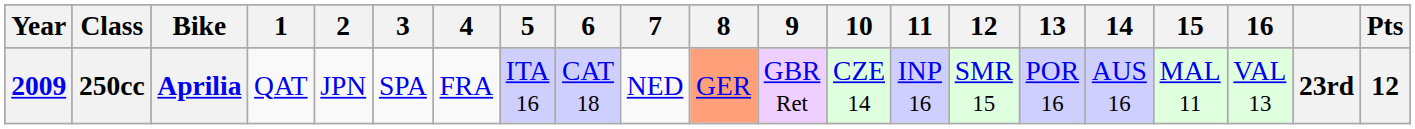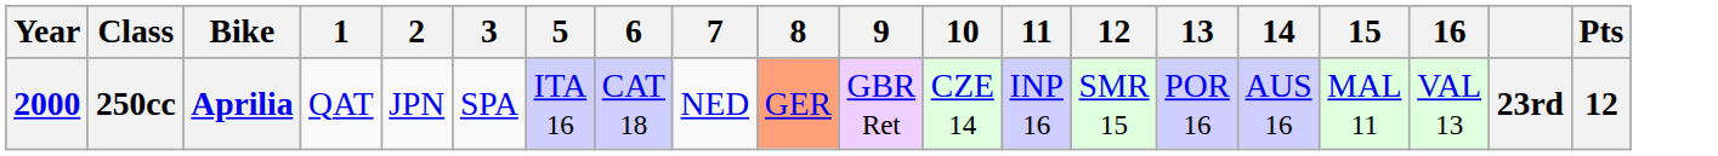- column: 4 | FRA
250cc | Year: 2009 -> 2000
